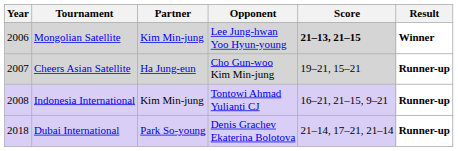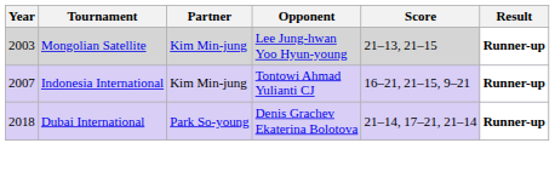Mongolian Satellite | Year: 2006 -> 2003
Mongolian Satellite | Score: bold -> normal
Mongolian Satellite | Result: Winner -> Runner-up
- row: 2007 | Cheers Asian Satellite | Ha Jung-eun | Cho Gun-woo Kim Min-jung | 19–21, 15–21 | Runner-up
Indonesia International | Year: 2008 -> 2007
